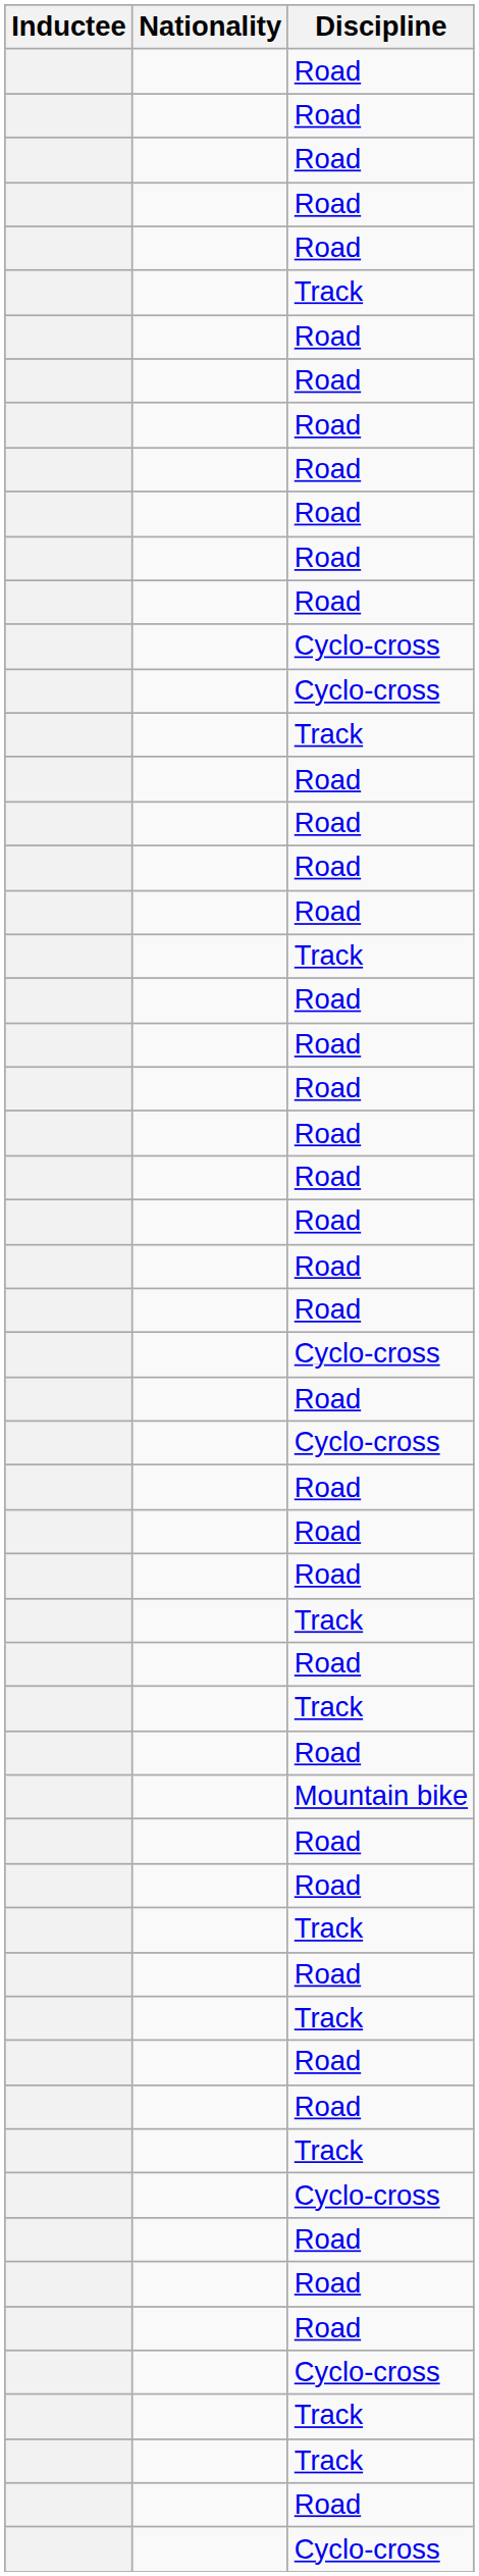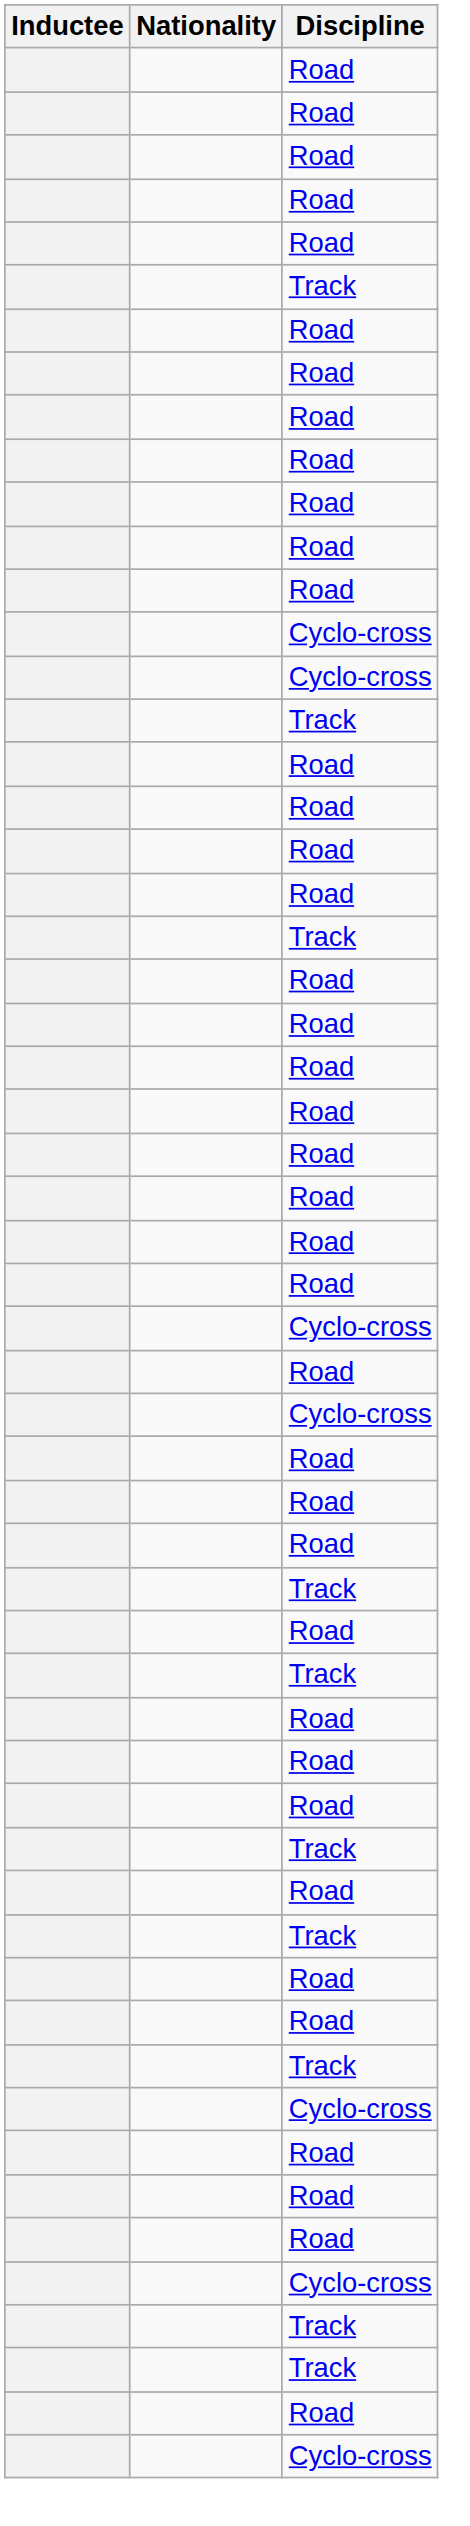- row: Mountain bike
